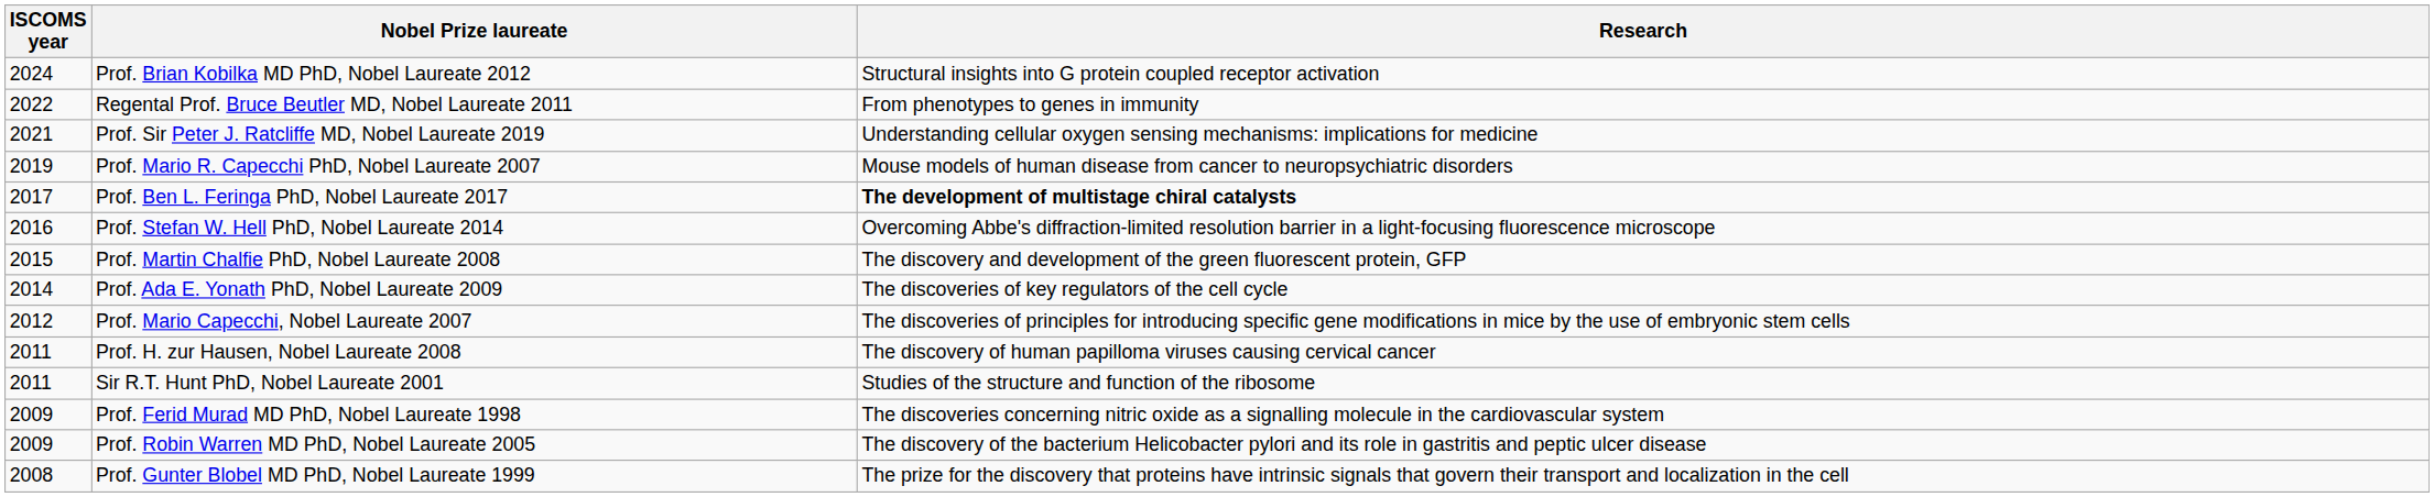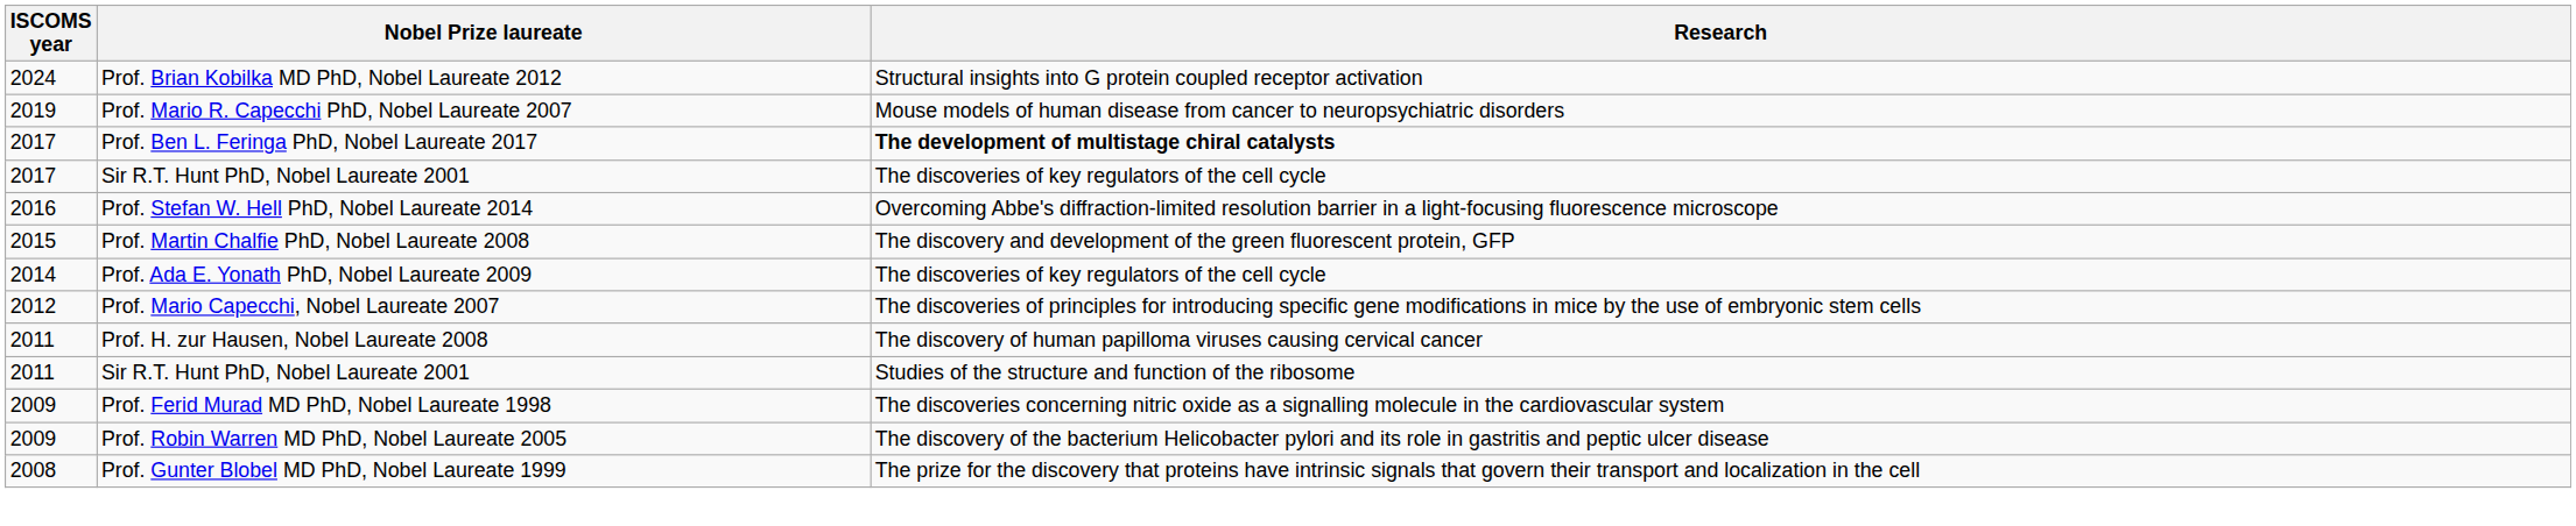- row: 2022 | Regental Prof. Bruce Beutler MD, Nobel Laureate 2011 | From phenotypes to genes in immunity
- row: 2021 | Prof. Sir Peter J. Ratcliffe MD, Nobel Laureate 2019 | Understanding cellular oxygen sensing mechanisms: implications for medicine
+ row: 2017 | Sir R.T. Hunt PhD, Nobel Laureate 2001 | The discoveries of key regulators of the cell cycle
